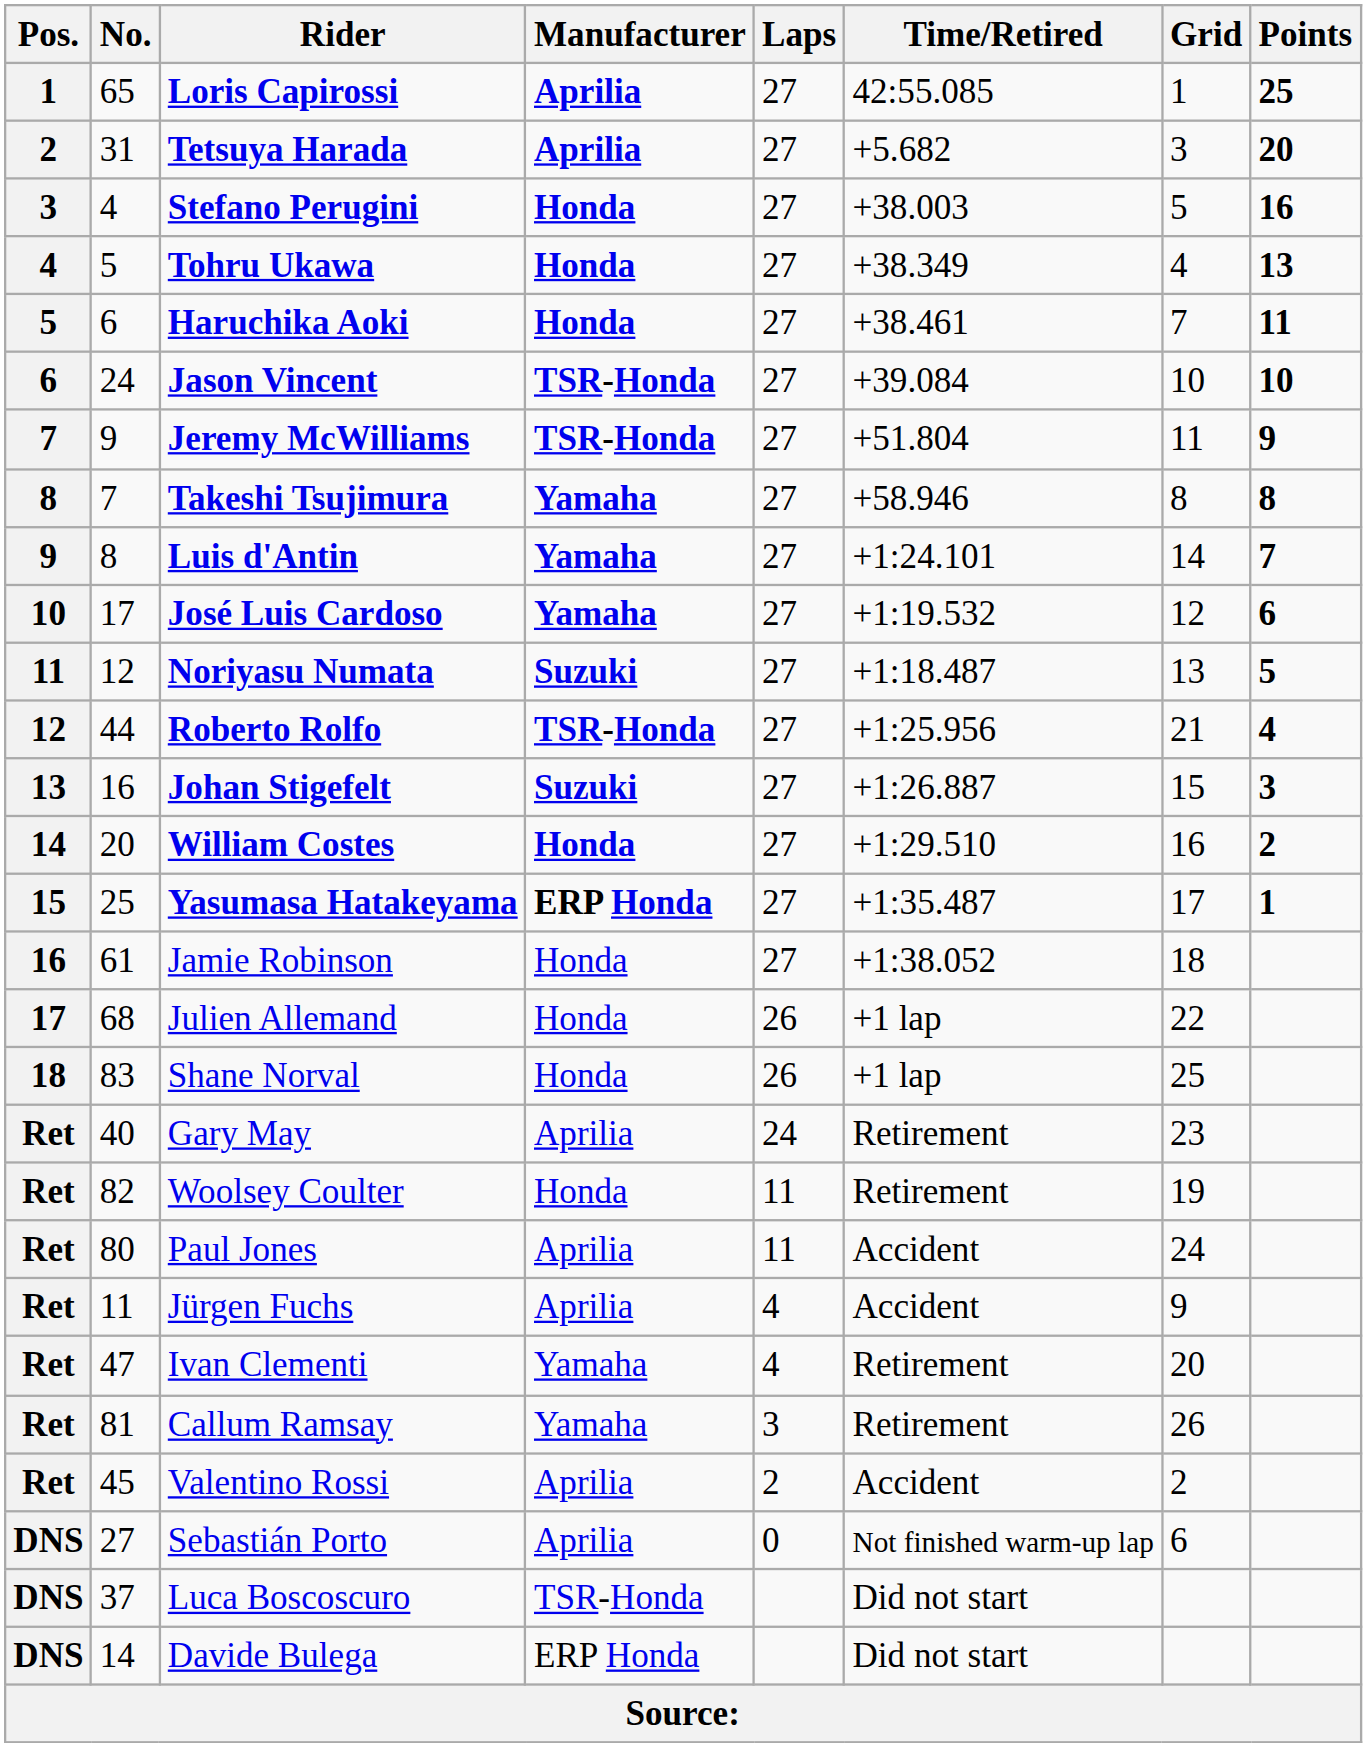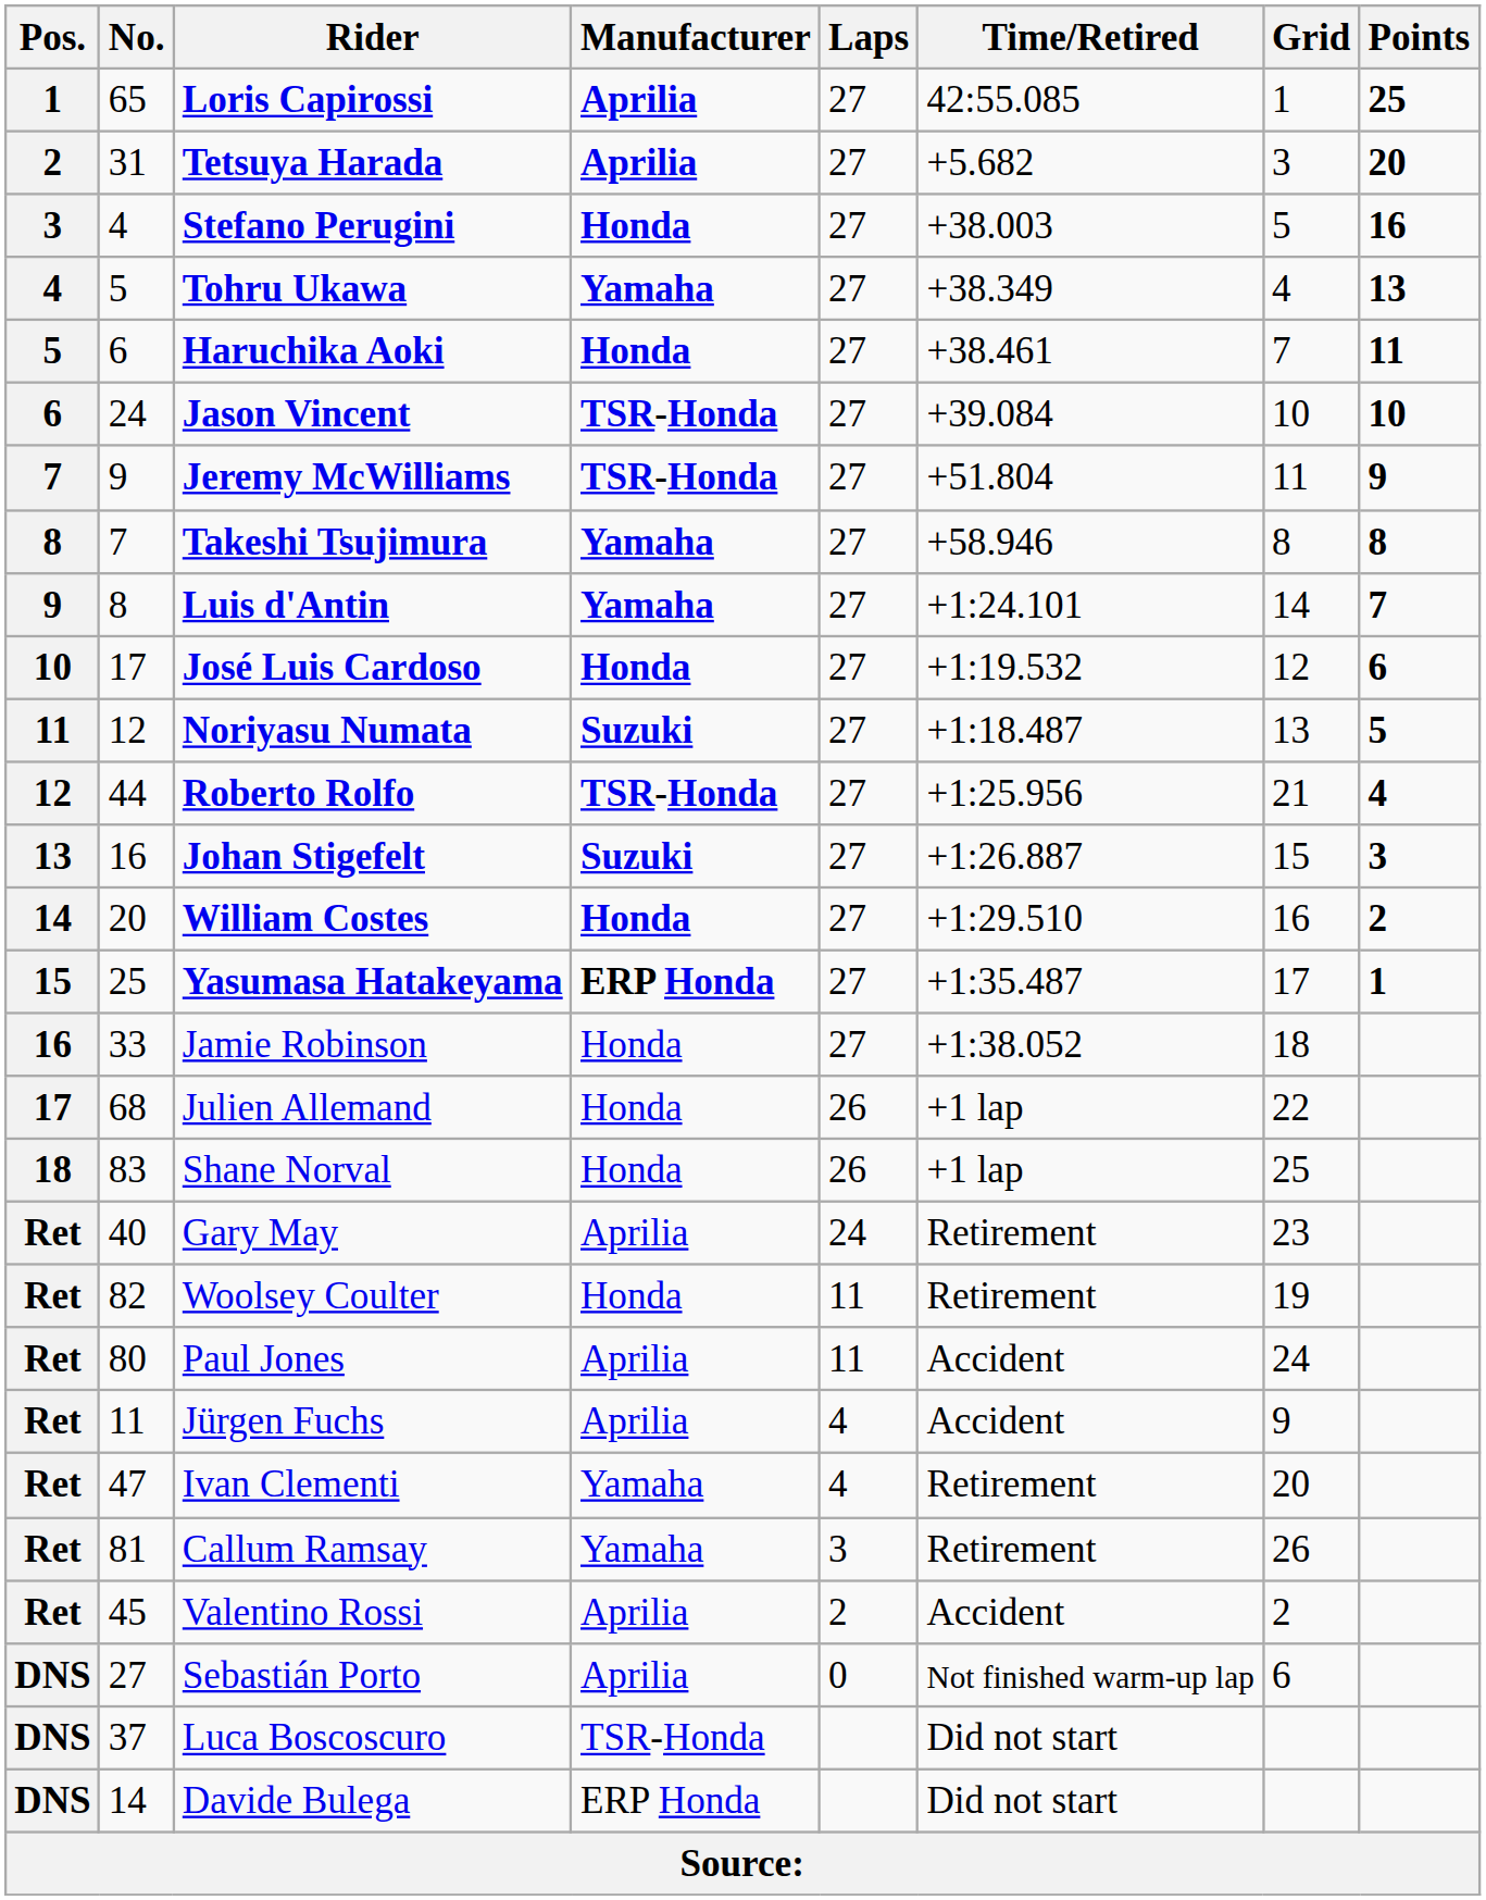Tohru Ukawa | Manufacturer: Honda -> Yamaha
José Luis Cardoso | Manufacturer: Yamaha -> Honda
Jamie Robinson | No.: 61 -> 33
